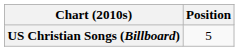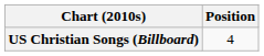US Christian Songs (Billboard) | Position: 5 -> 4
